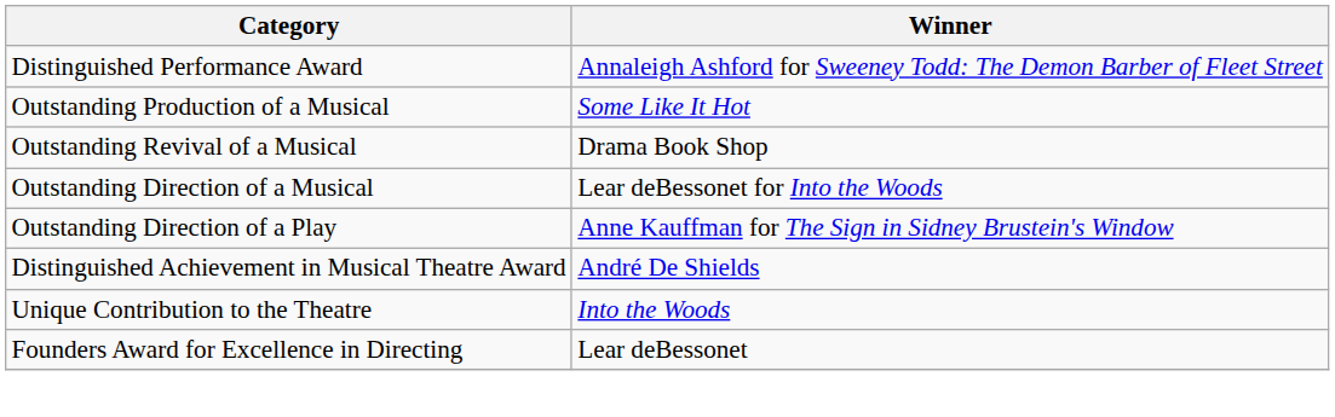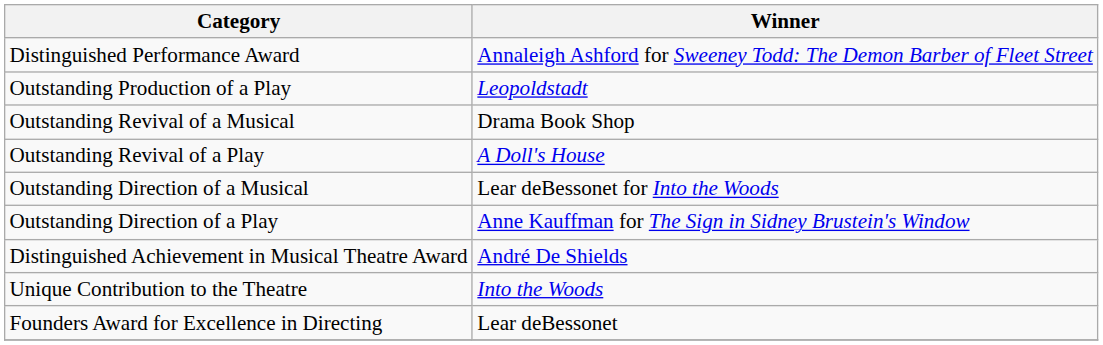- row: Outstanding Production of a Musical | Some Like It Hot
+ row: Outstanding Production of a Play | Leopoldstadt
+ row: Outstanding Revival of a Play | A Doll's House
